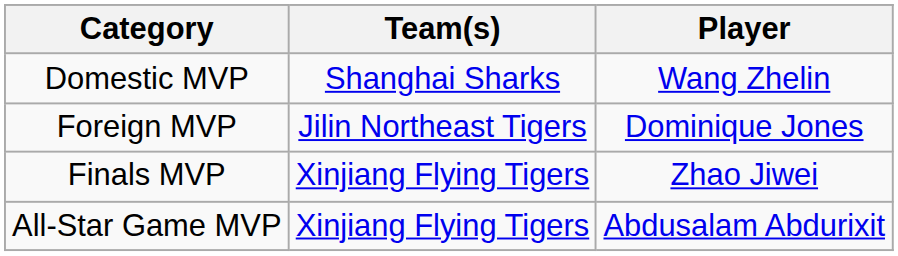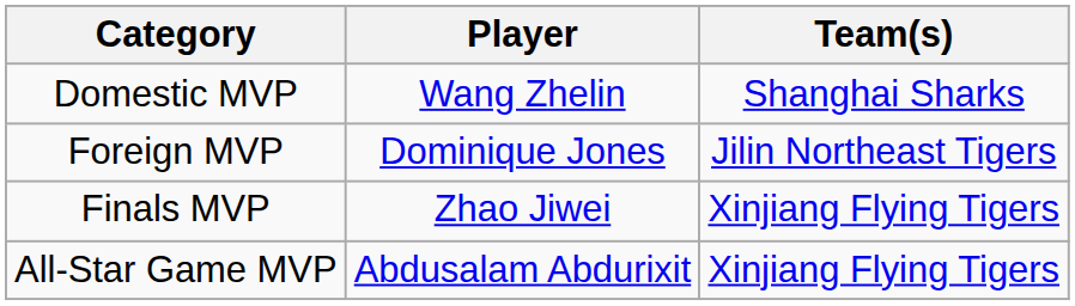columns swapped: Player <-> Team(s)
